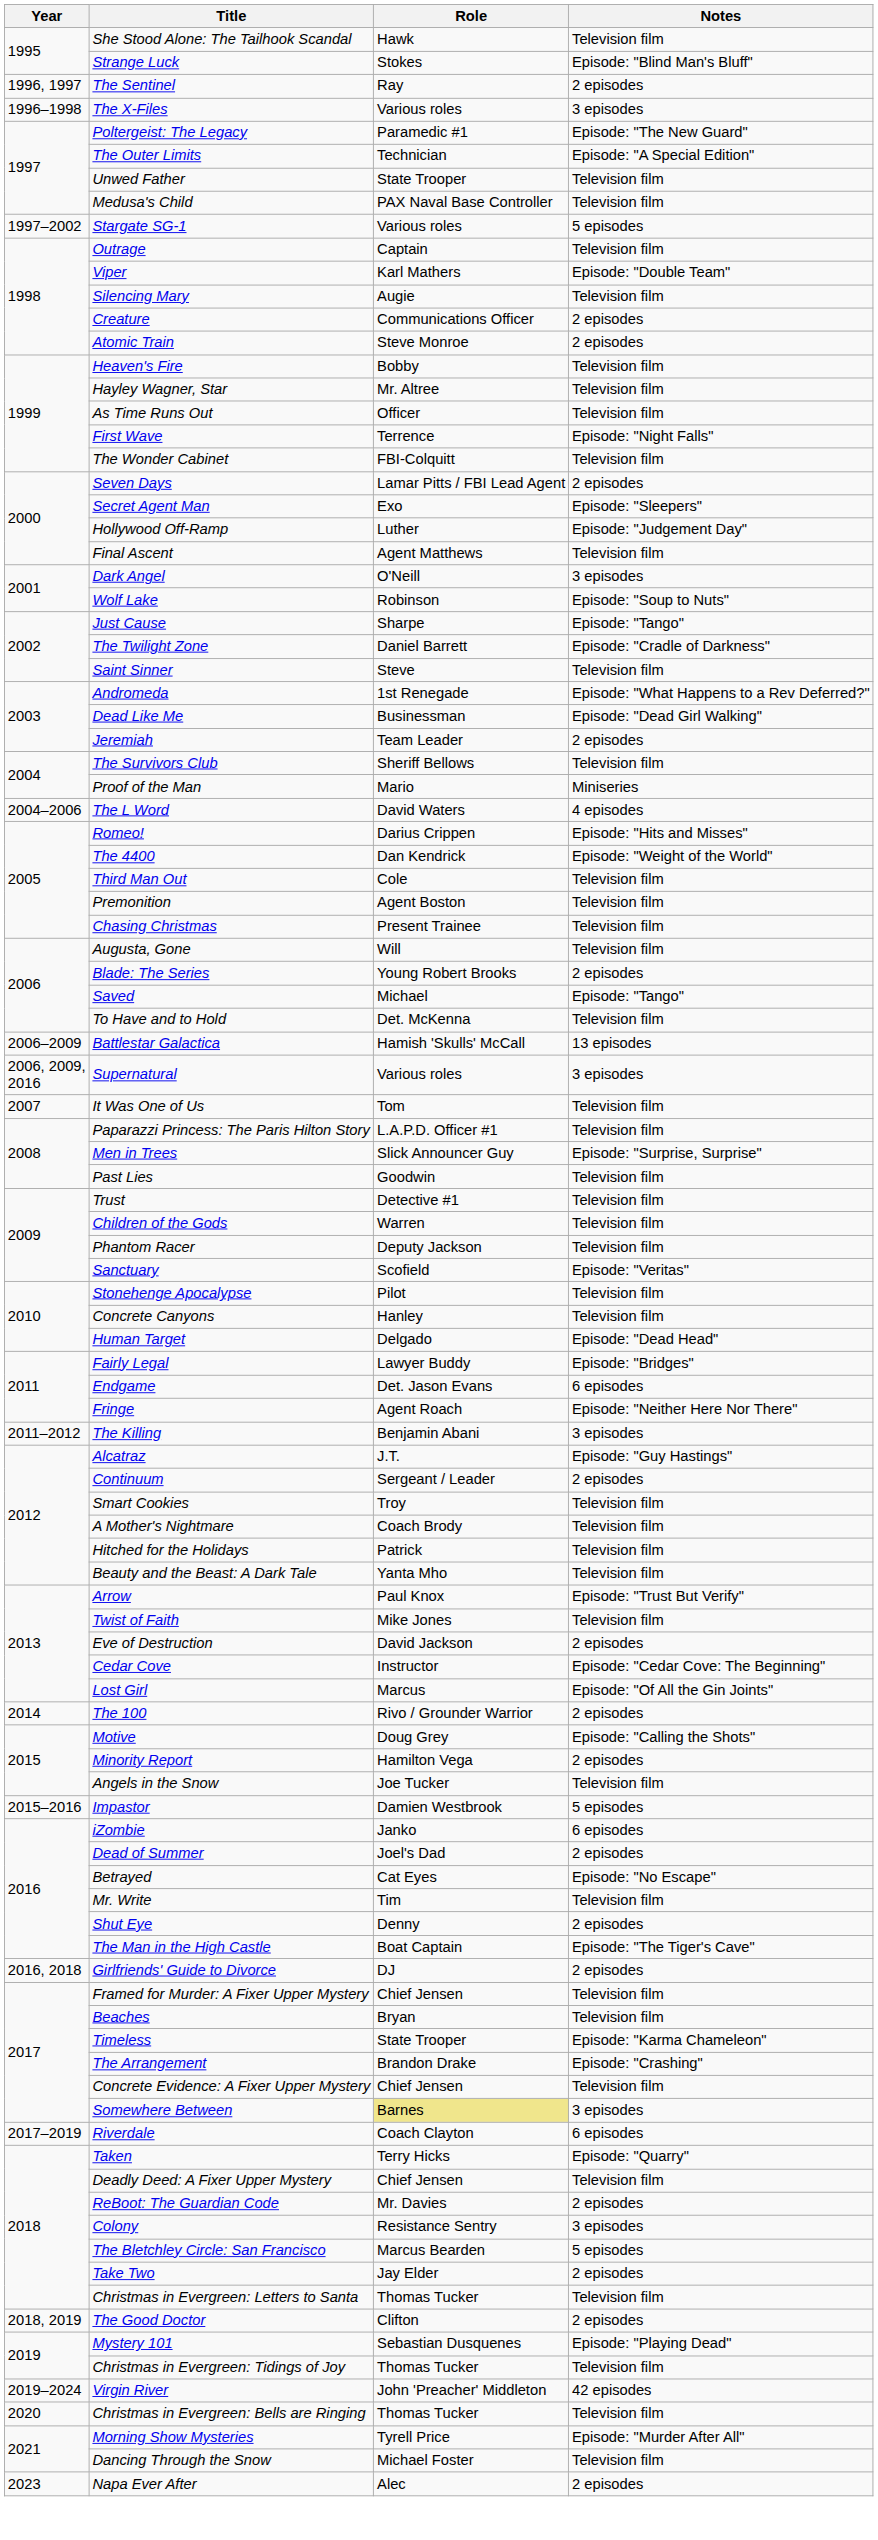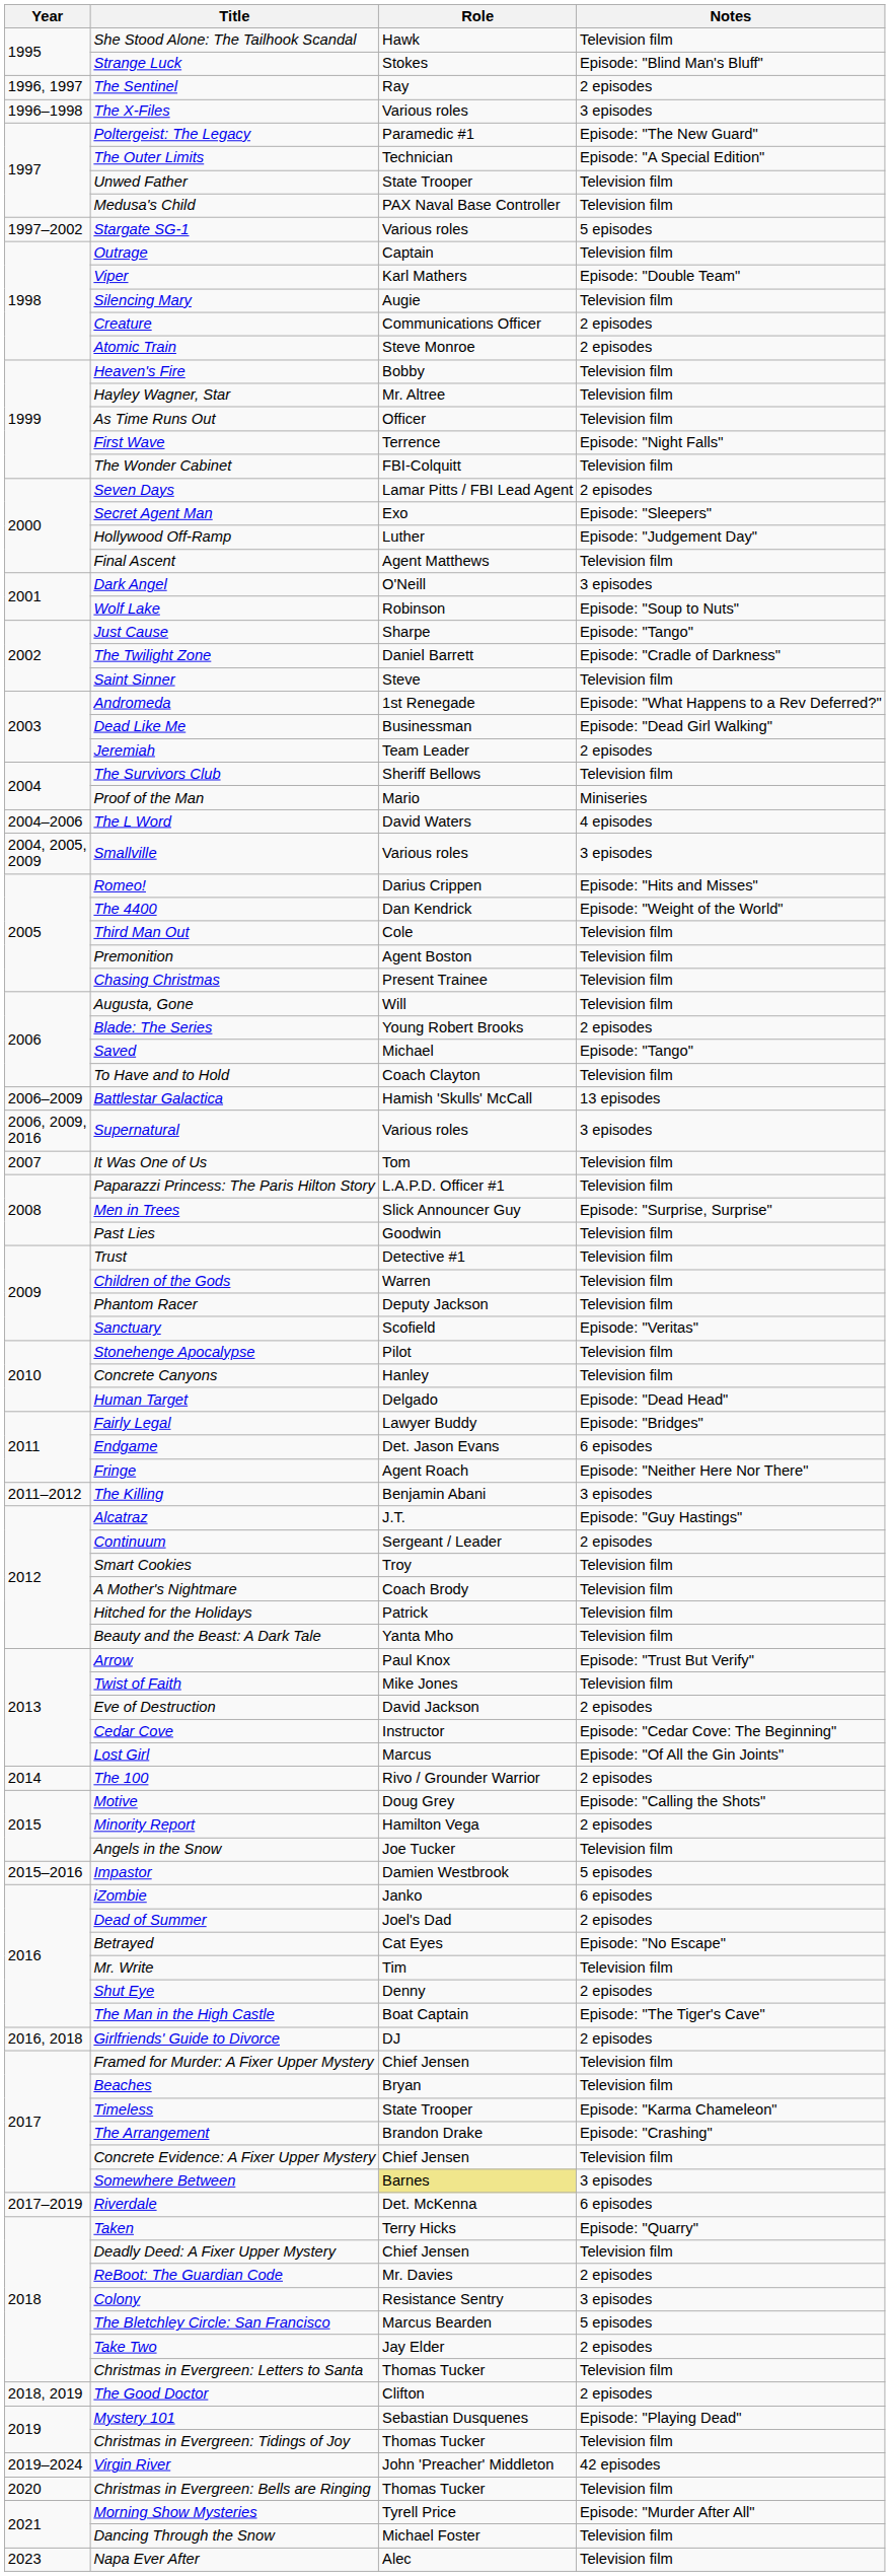+ row: 2004, 2005, 2009 | Smallville | Various roles | 3 episodes
To Have and to Hold | Role: Det. McKenna -> Coach Clayton
Riverdale | Role: Coach Clayton -> Det. McKenna
Napa Ever After | Notes: 2 episodes -> Television film
